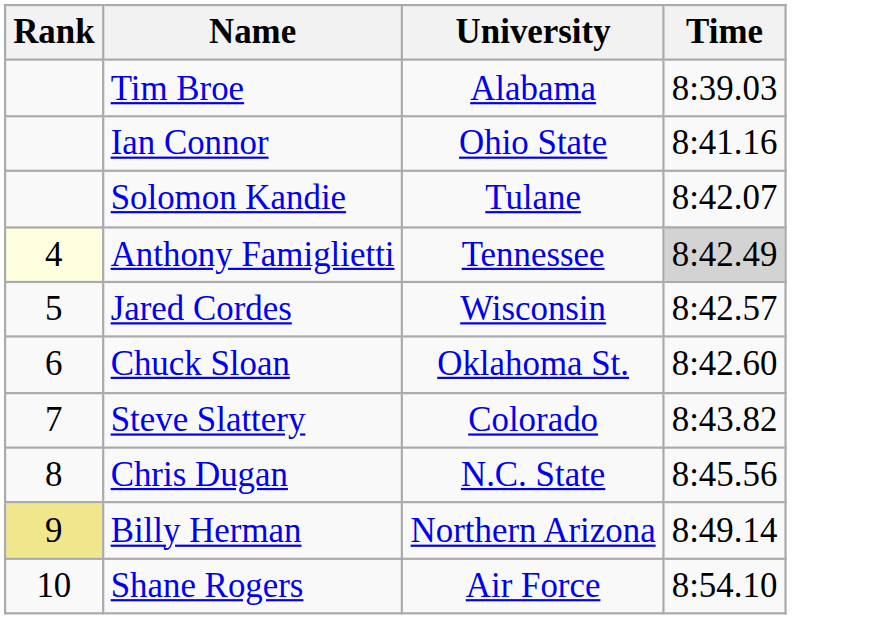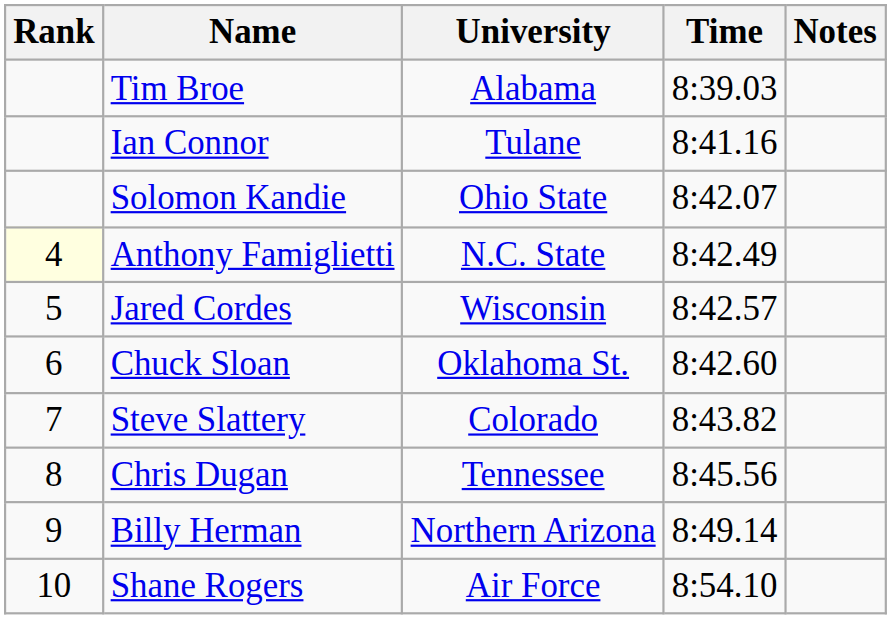+ column: Notes
Ian Connor | University: Ohio State -> Tulane
Solomon Kandie | University: Tulane -> Ohio State
Anthony Famiglietti | University: Tennessee -> N.C. State
Anthony Famiglietti | Time: lightgrey background -> no background
Chris Dugan | University: N.C. State -> Tennessee
Billy Herman | Rank: khaki background -> no background
